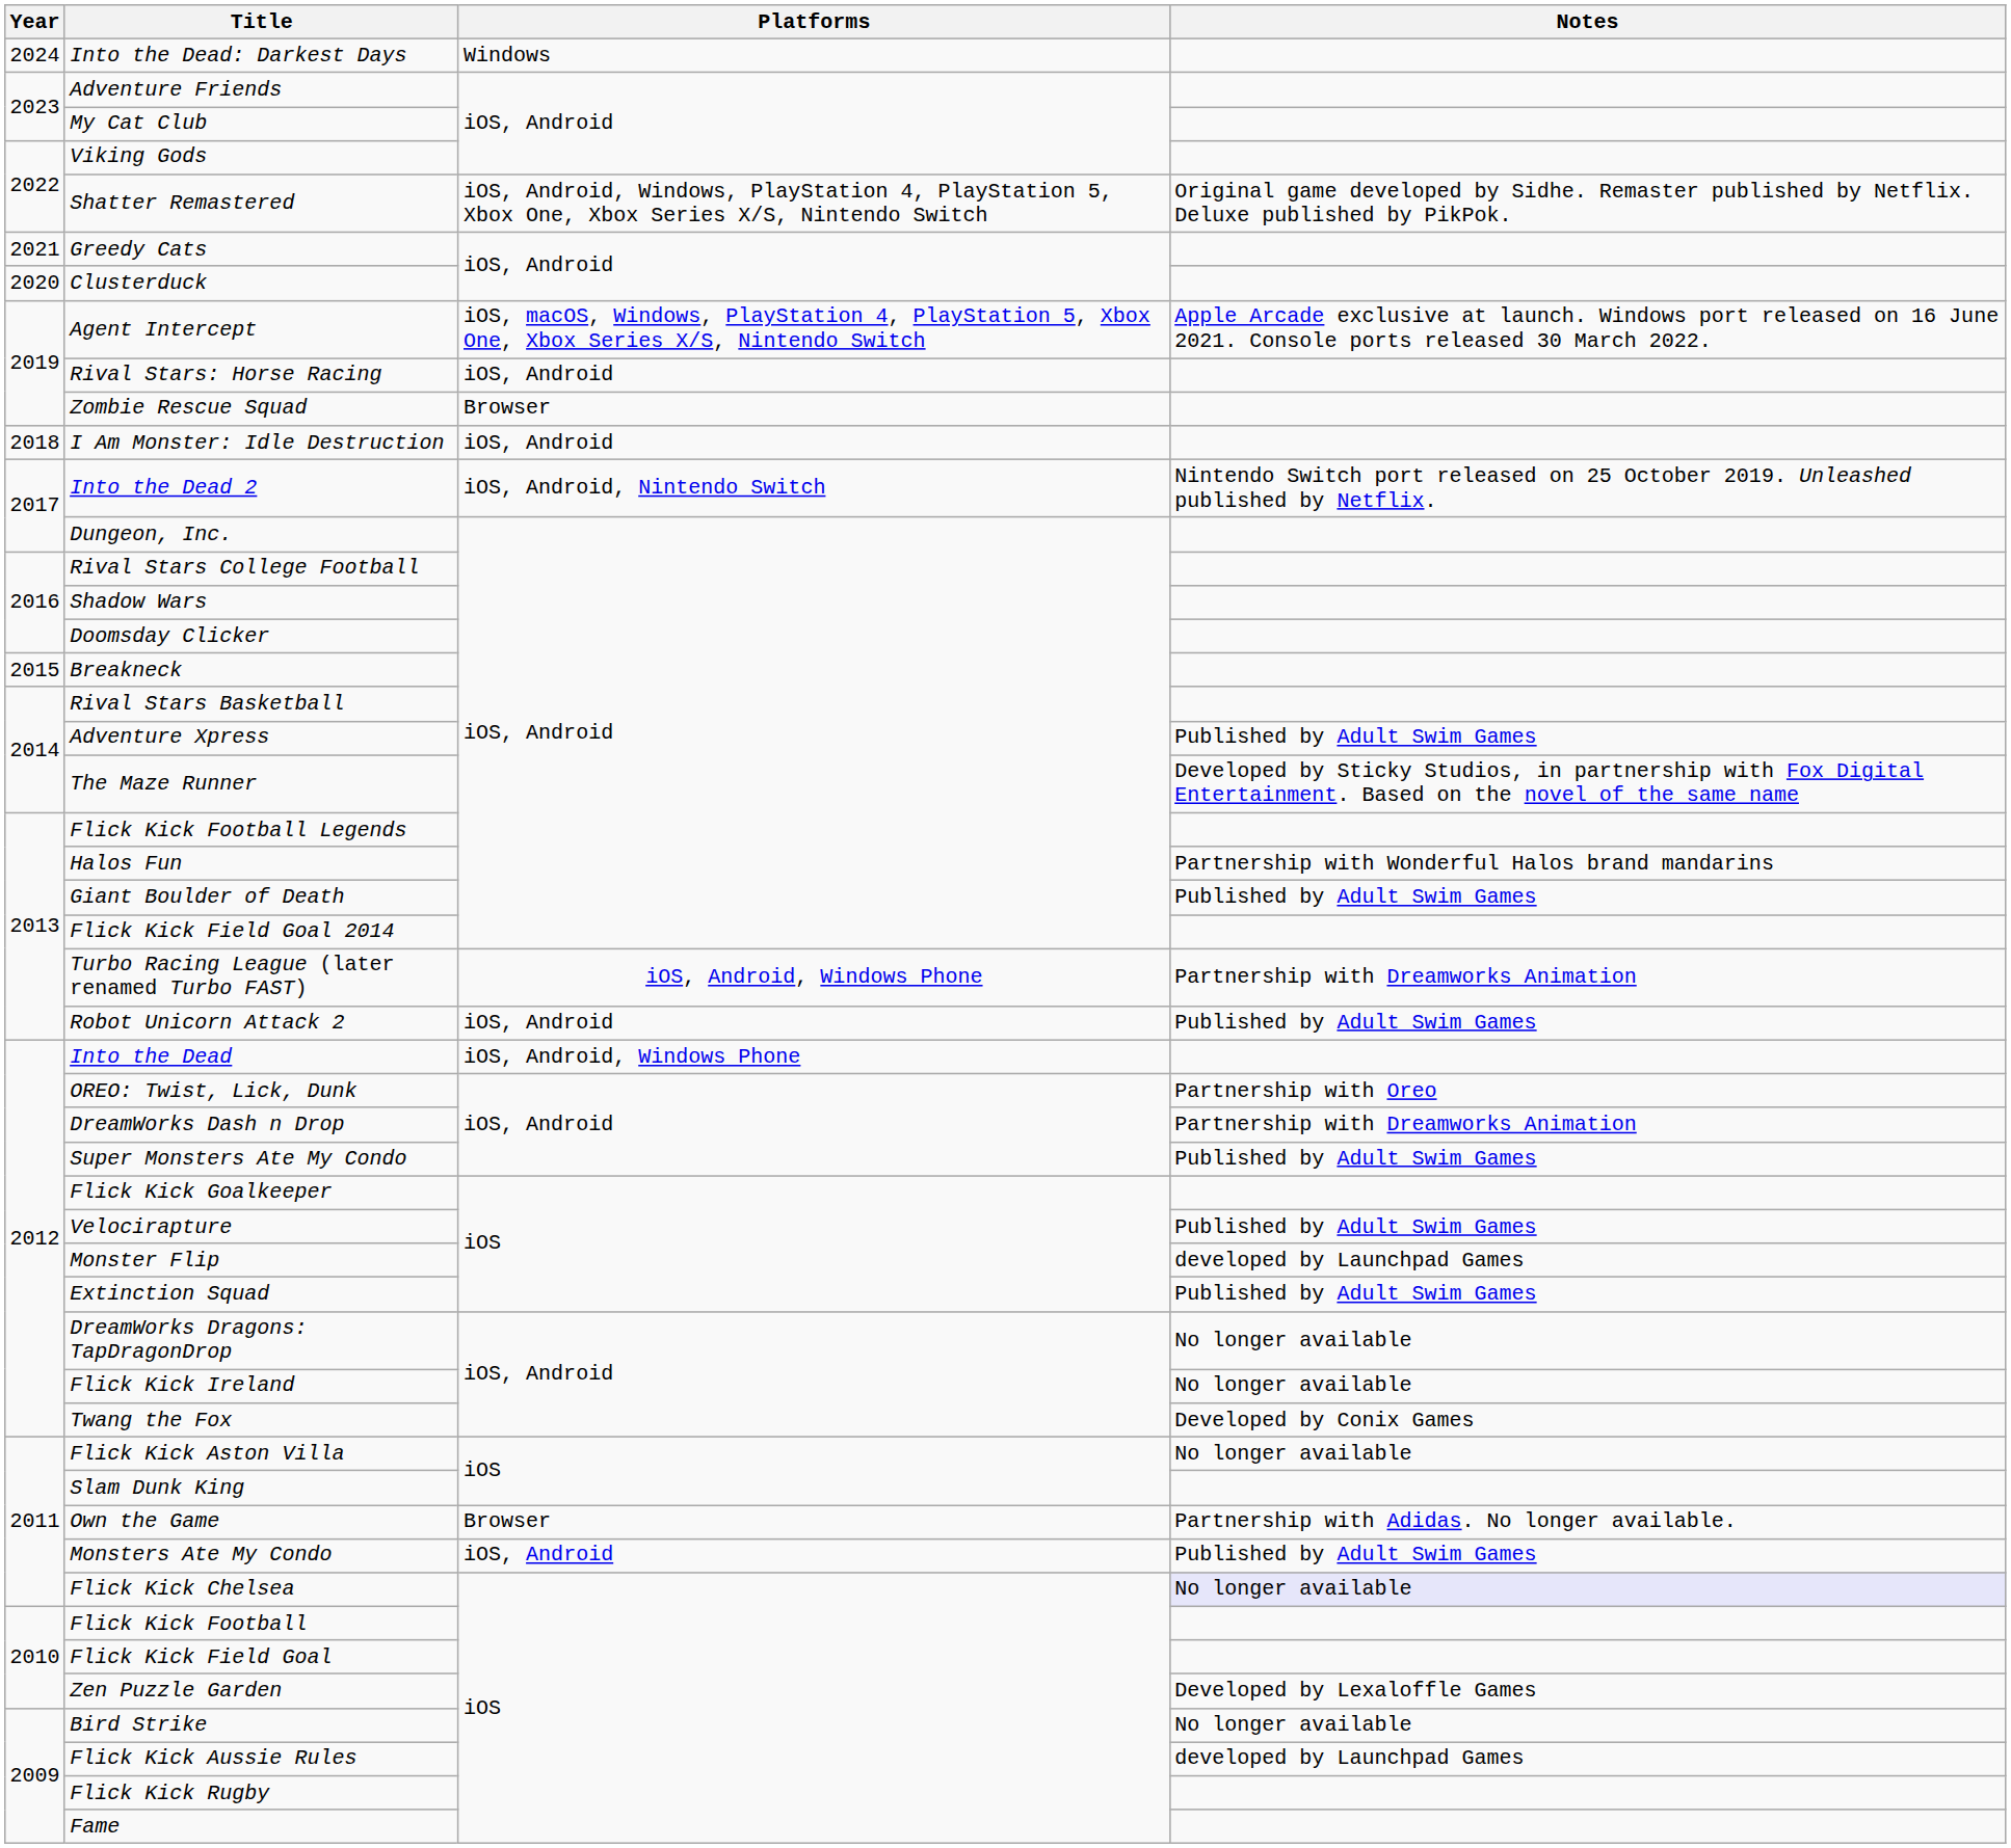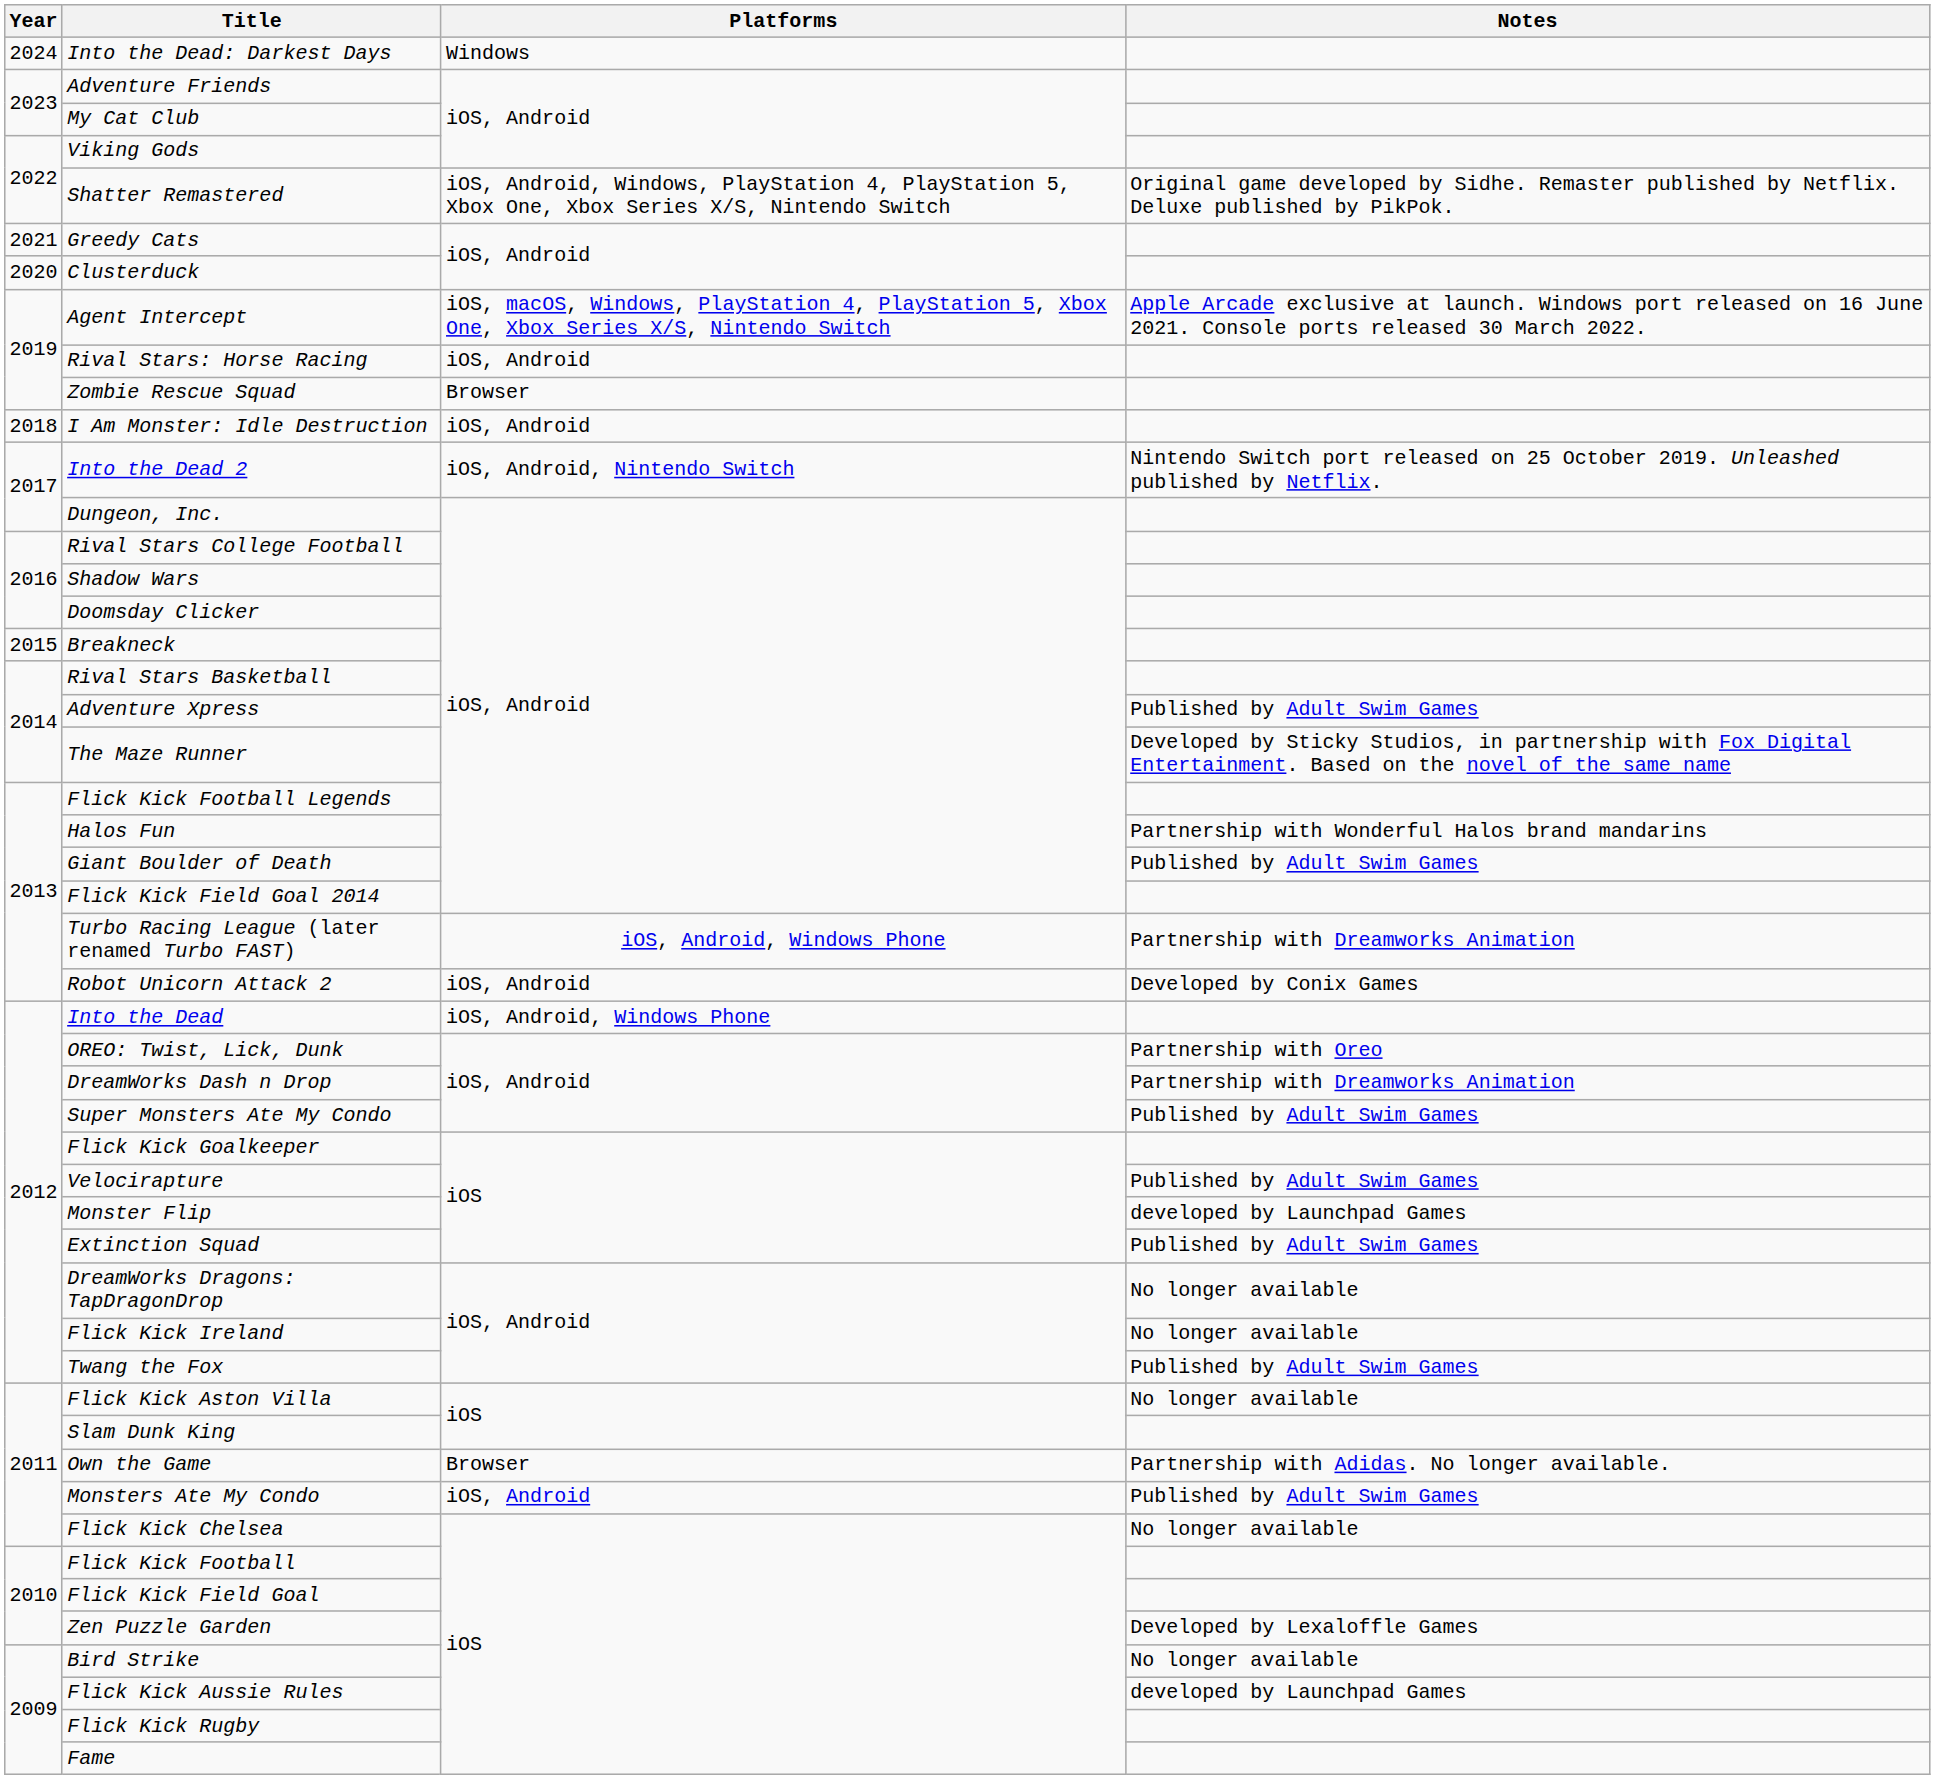Robot Unicorn Attack 2 | Notes: Published by Adult Swim Games -> Developed by Conix Games
Twang the Fox | Notes: Developed by Conix Games -> Published by Adult Swim Games
Flick Kick Chelsea | Notes: lavender background -> no background
